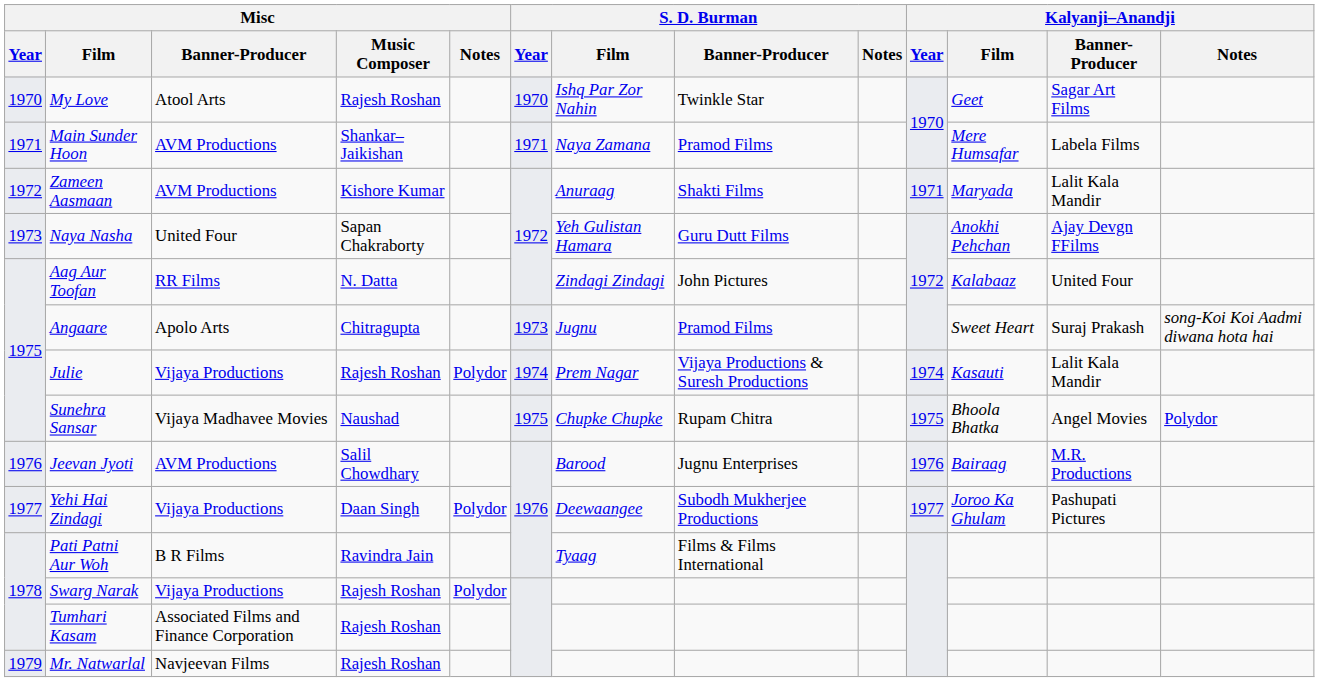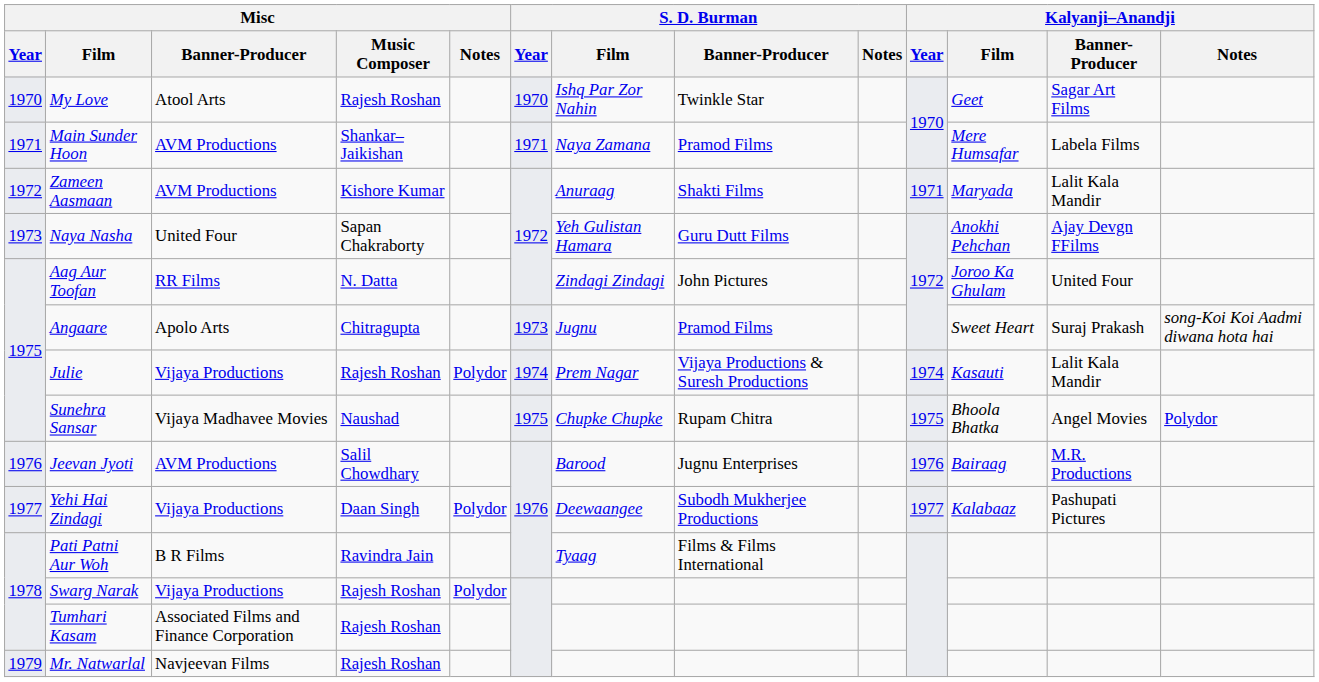Aag Aur Toofan | Kalyanji–Anandji / Film: Kalabaaz -> Joroo Ka Ghulam
Yehi Hai Zindagi | Kalyanji–Anandji / Film: Joroo Ka Ghulam -> Kalabaaz
